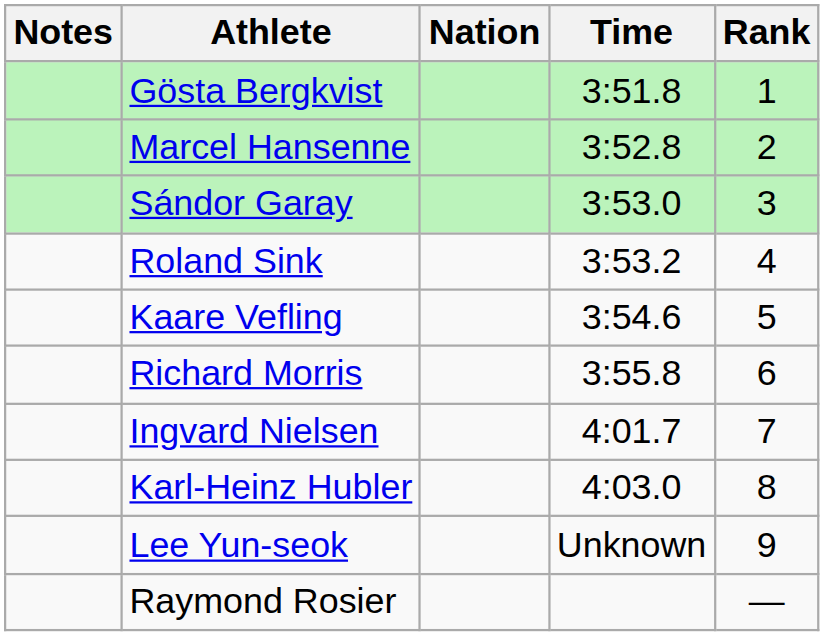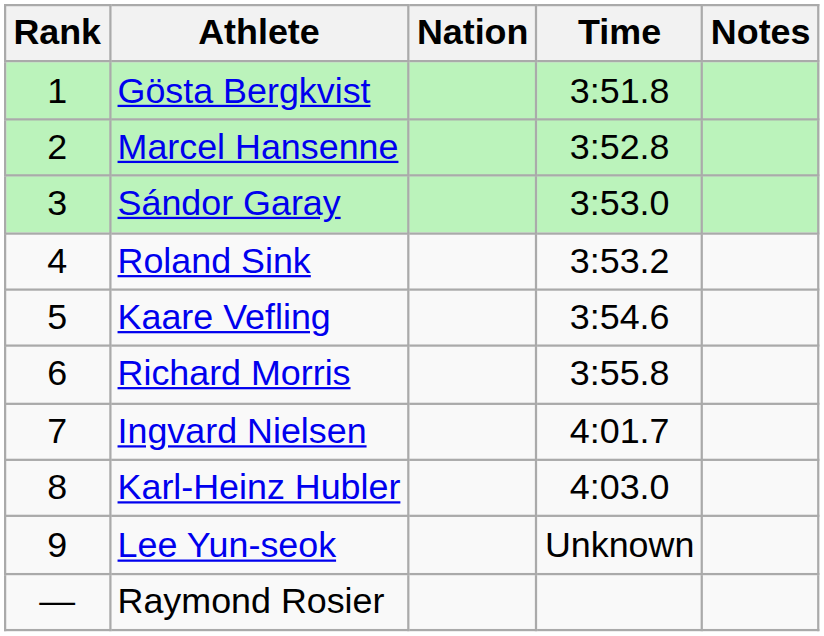columns swapped: Rank <-> Notes
